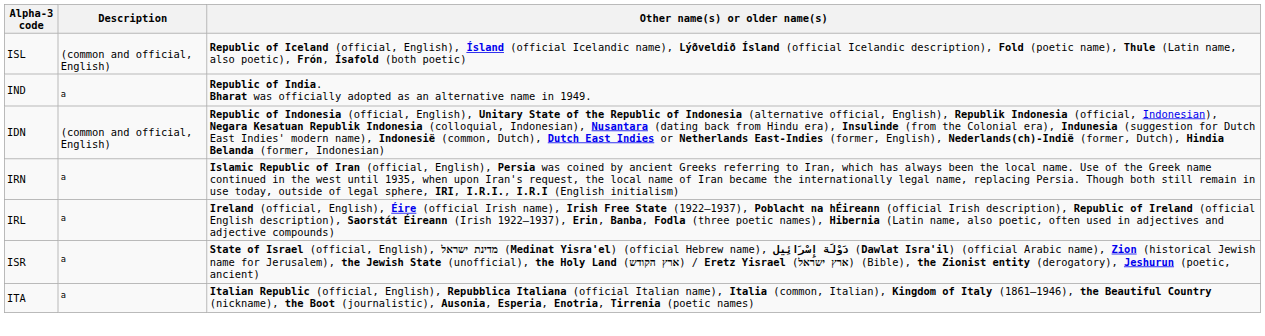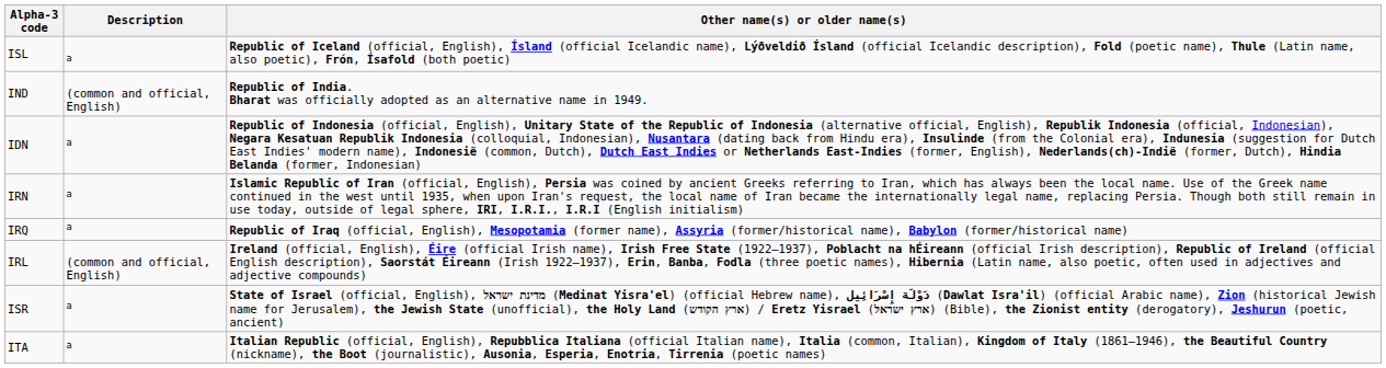ISL | Description: (common and official, English) -> a
IND | Description: a -> (common and official, English)
IDN | Description: (common and official, English) -> a
+ row: IRQ | a | Republic of Iraq (official, English), Mesopotamia (former name), Assyria (former/historical name), Babylon (former/historical name)
IRL | Description: a -> (common and official, English)
